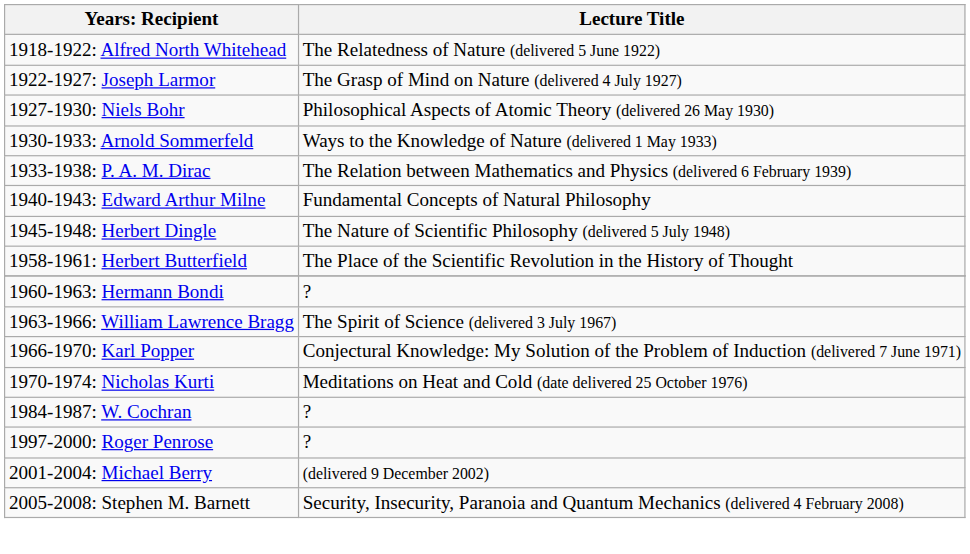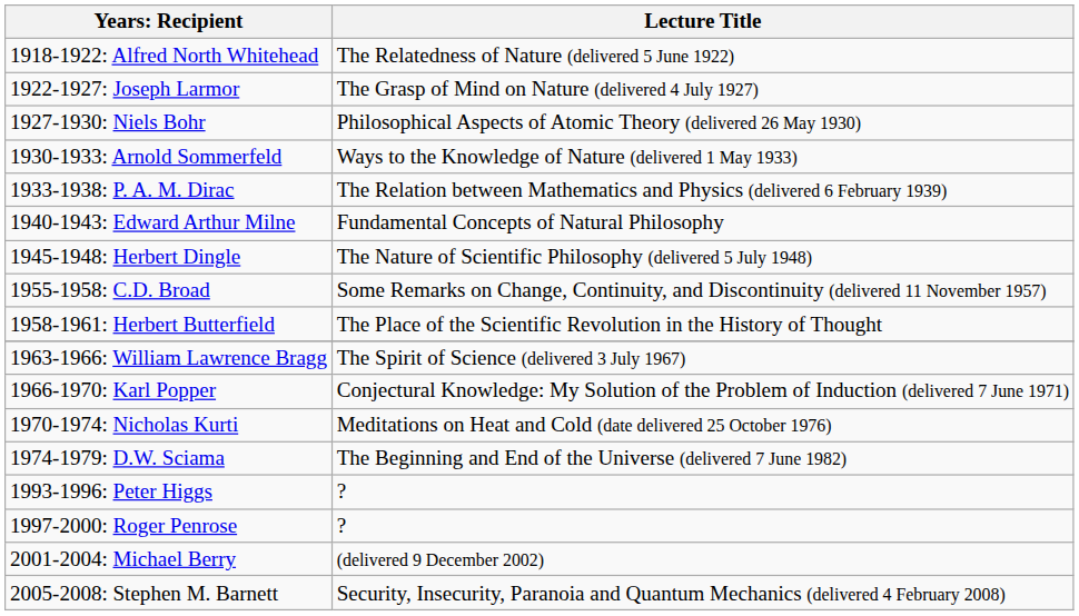+ row: 1955-1958: C.D. Broad | Some Remarks on Change, Continuity, and Discontinuity (delivered 11 November 1957)
- row: 1960-1963: Hermann Bondi | ?
+ row: 1974-1979: D.W. Sciama | The Beginning and End of the Universe (delivered 7 June 1982)
- row: 1984-1987: W. Cochran | ?
+ row: 1993-1996: Peter Higgs | ?
